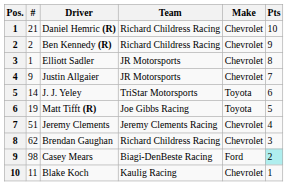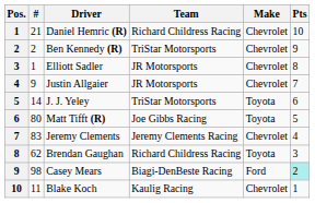Ben Kennedy (R) | Team: Richard Childress Racing -> TriStar Motorsports
Matt Tifft (R) | #: 19 -> 80
Jeremy Clements | #: 51 -> 83
Brendan Gaughan | Make: Chevrolet -> Toyota
